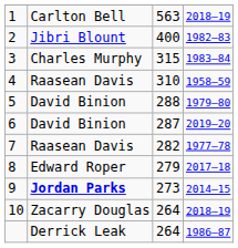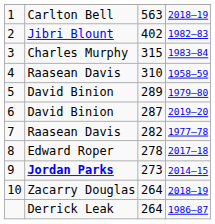2 | column 3: 400 -> 402
5 | column 3: 288 -> 289
8 | column 3: 279 -> 278
